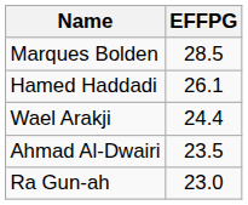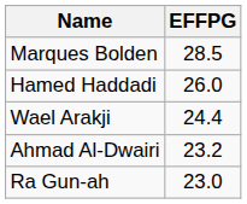Hamed Haddadi | EFFPG: 26.1 -> 26.0
Ahmad Al-Dwairi | EFFPG: 23.5 -> 23.2
